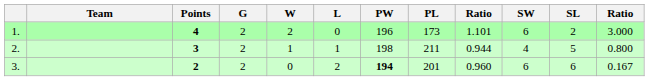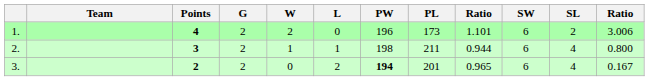1. | column 12: 3.000 -> 3.006
2. | SW: 4 -> 6
2. | SL: 5 -> 4
3. | column 9: 0.960 -> 0.965
3. | SL: 6 -> 4
